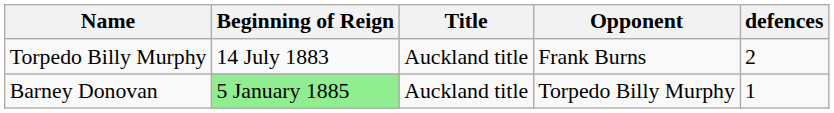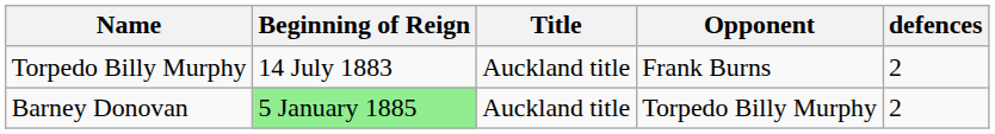Barney Donovan | defences: 1 -> 2
